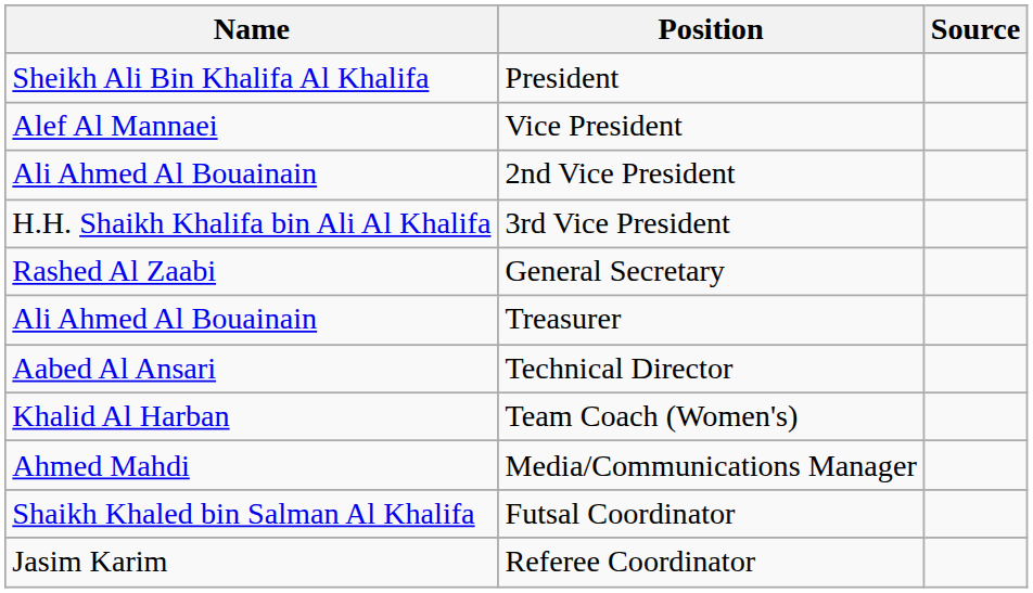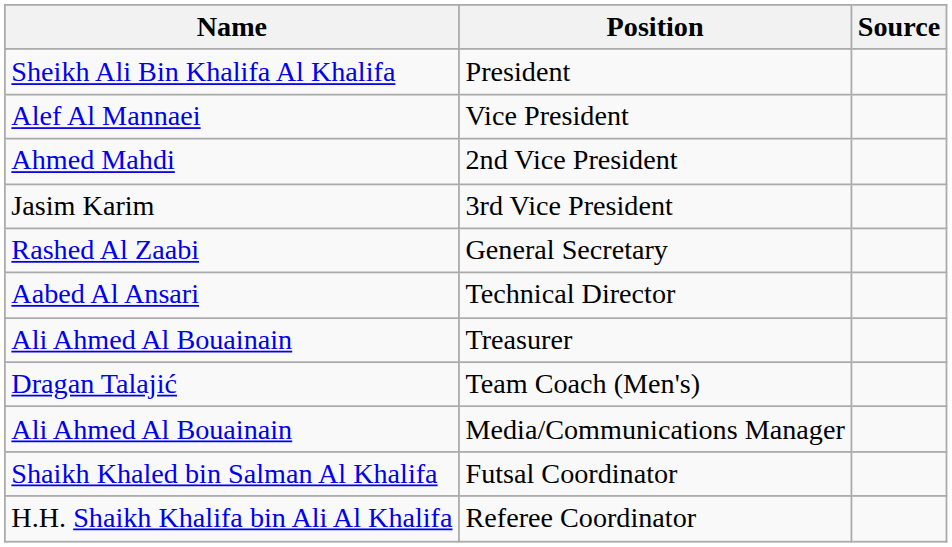2nd Vice President | Name: Ali Ahmed Al Bouainain -> Ahmed Mahdi
3rd Vice President | Name: H.H. Shaikh Khalifa bin Ali Al Khalifa -> Jasim Karim
rows swapped: Treasurer <-> Technical Director
+ row: Dragan Talajić | Team Coach (Men's)
- row: Khalid Al Harban | Team Coach (Women's)
Media/Communications Manager | Name: Ahmed Mahdi -> Ali Ahmed Al Bouainain
Referee Coordinator | Name: Jasim Karim -> H.H. Shaikh Khalifa bin Ali Al Khalifa
